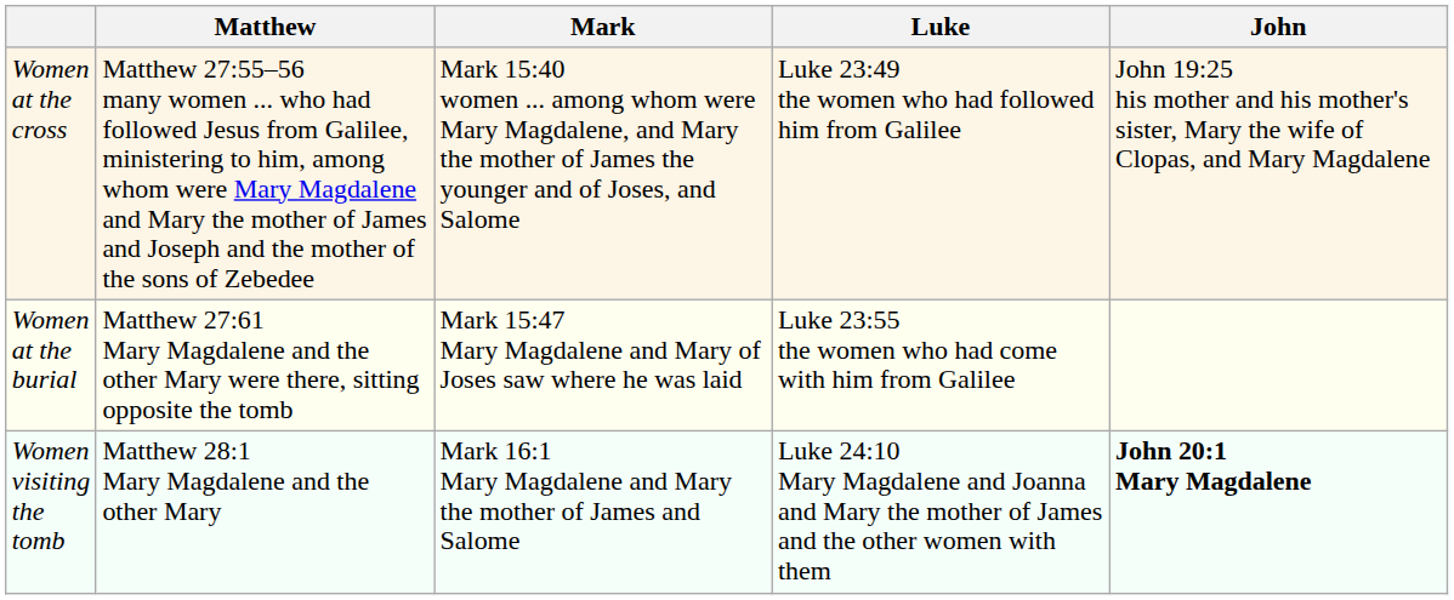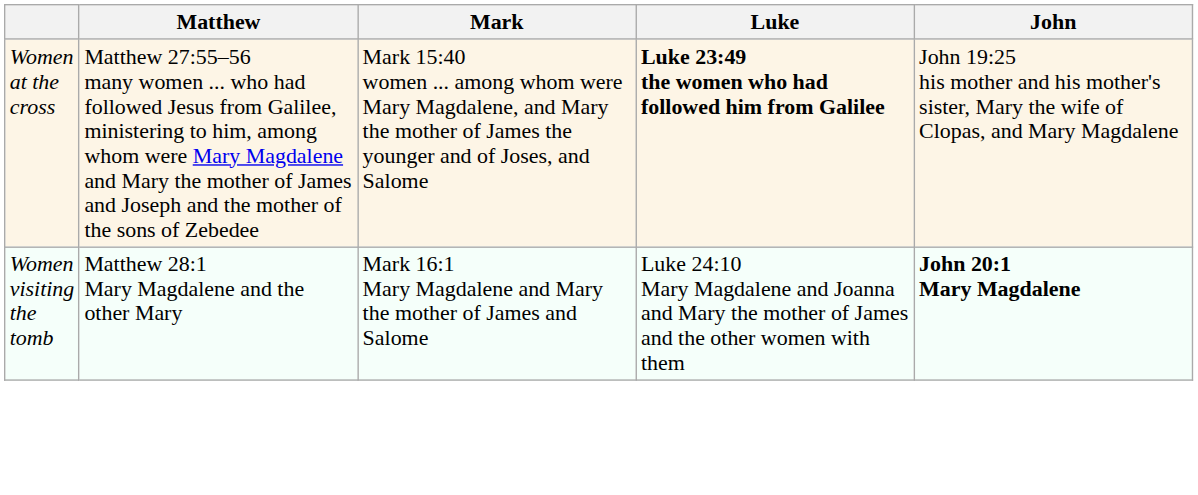Women at the cross | Luke: normal -> bold
- row: Women at the burial | Matthew 27:61 Mary Magdalene and the other Mary were there, sitting opposite the tomb | Mark 15:47 Mary Magdalene and Mary of Joses saw where he was laid | Luke 23:55 the women who had come with him from Galilee
